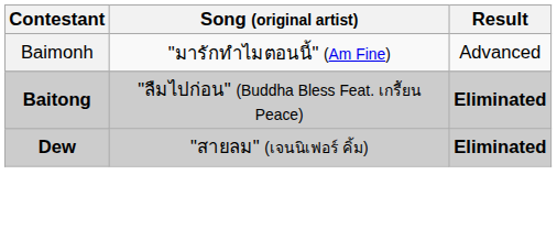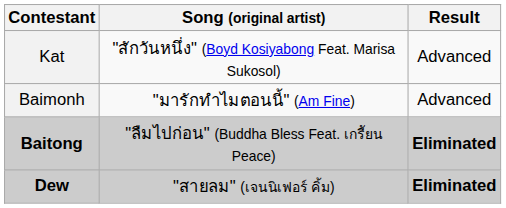+ row: Kat | "สักวันหนึ่ง" (Boyd Kosiyabong Feat. Marisa Sukosol) | Advanced
